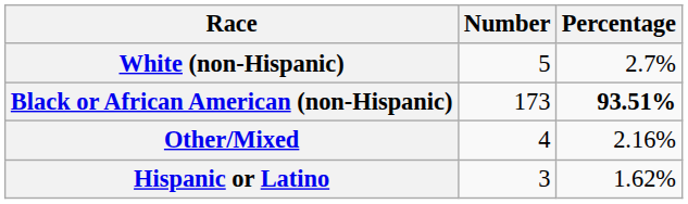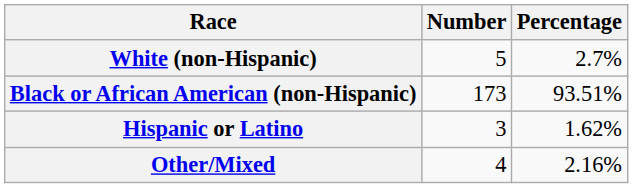Black or African American (non-Hispanic) | Percentage: bold -> normal
rows swapped: Other/Mixed <-> Hispanic or Latino
